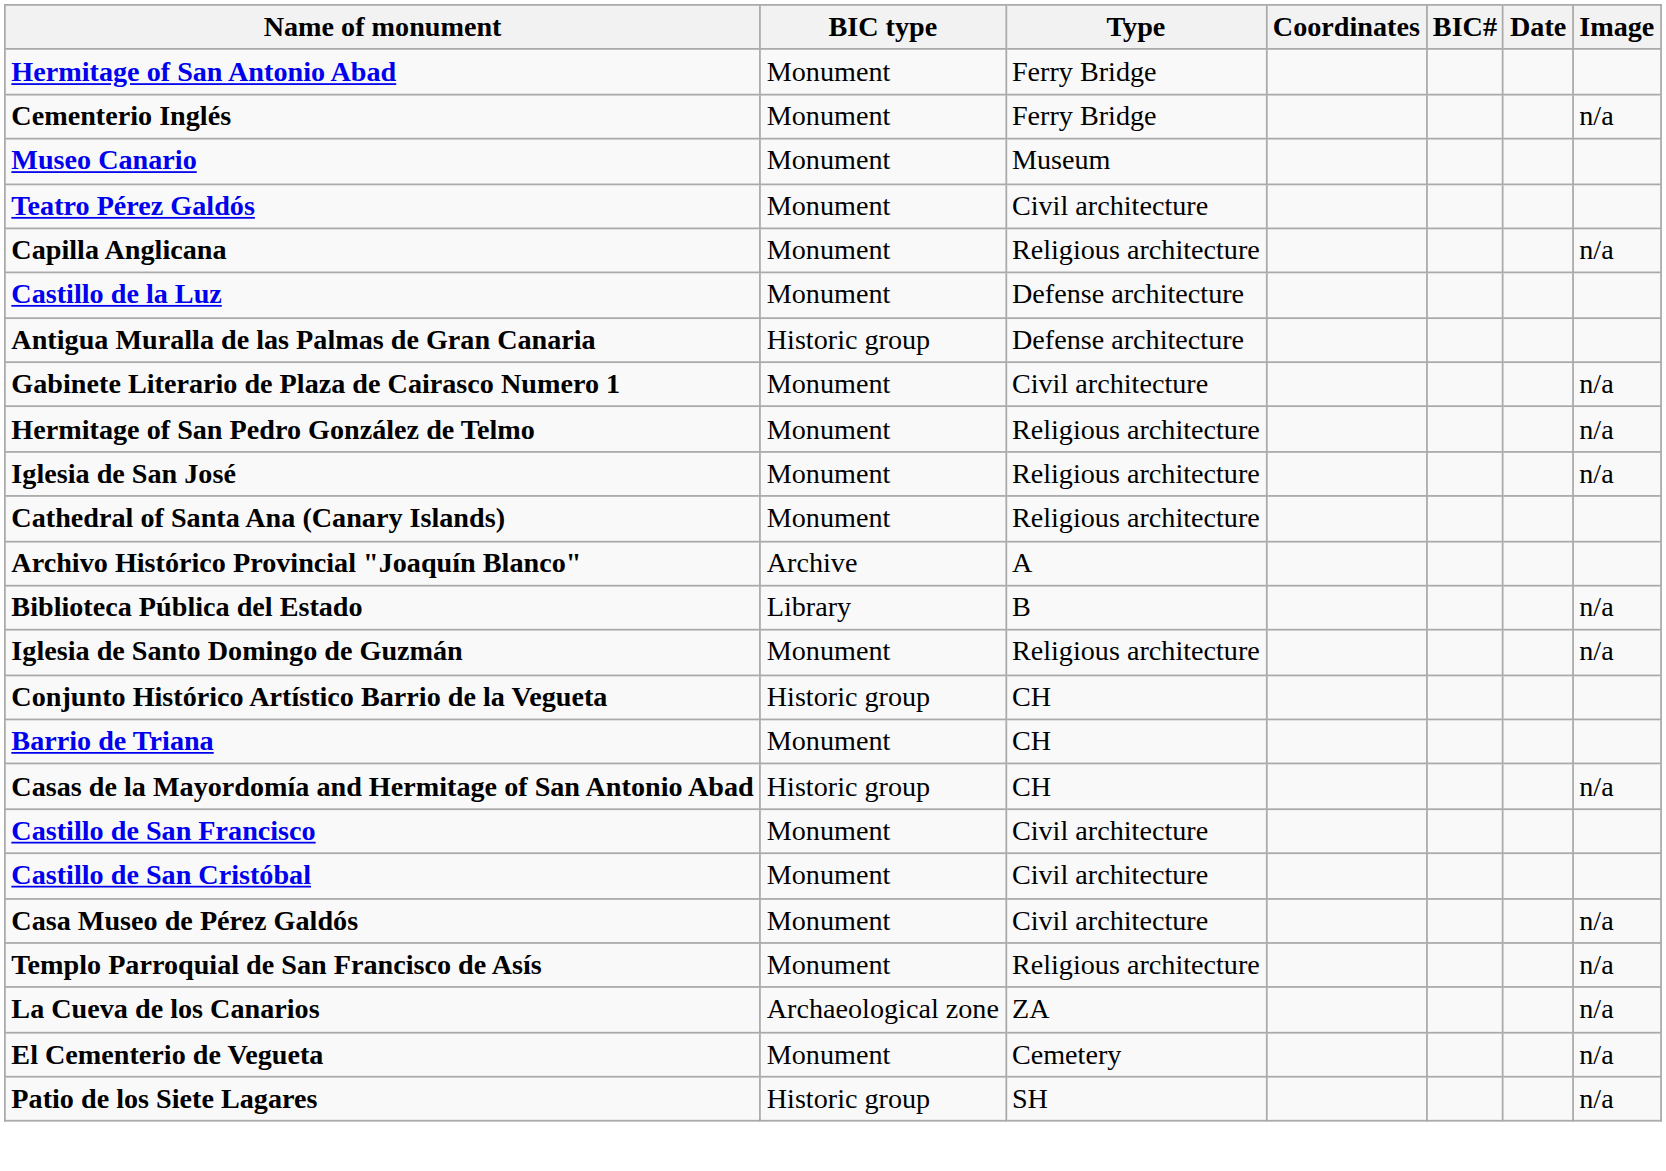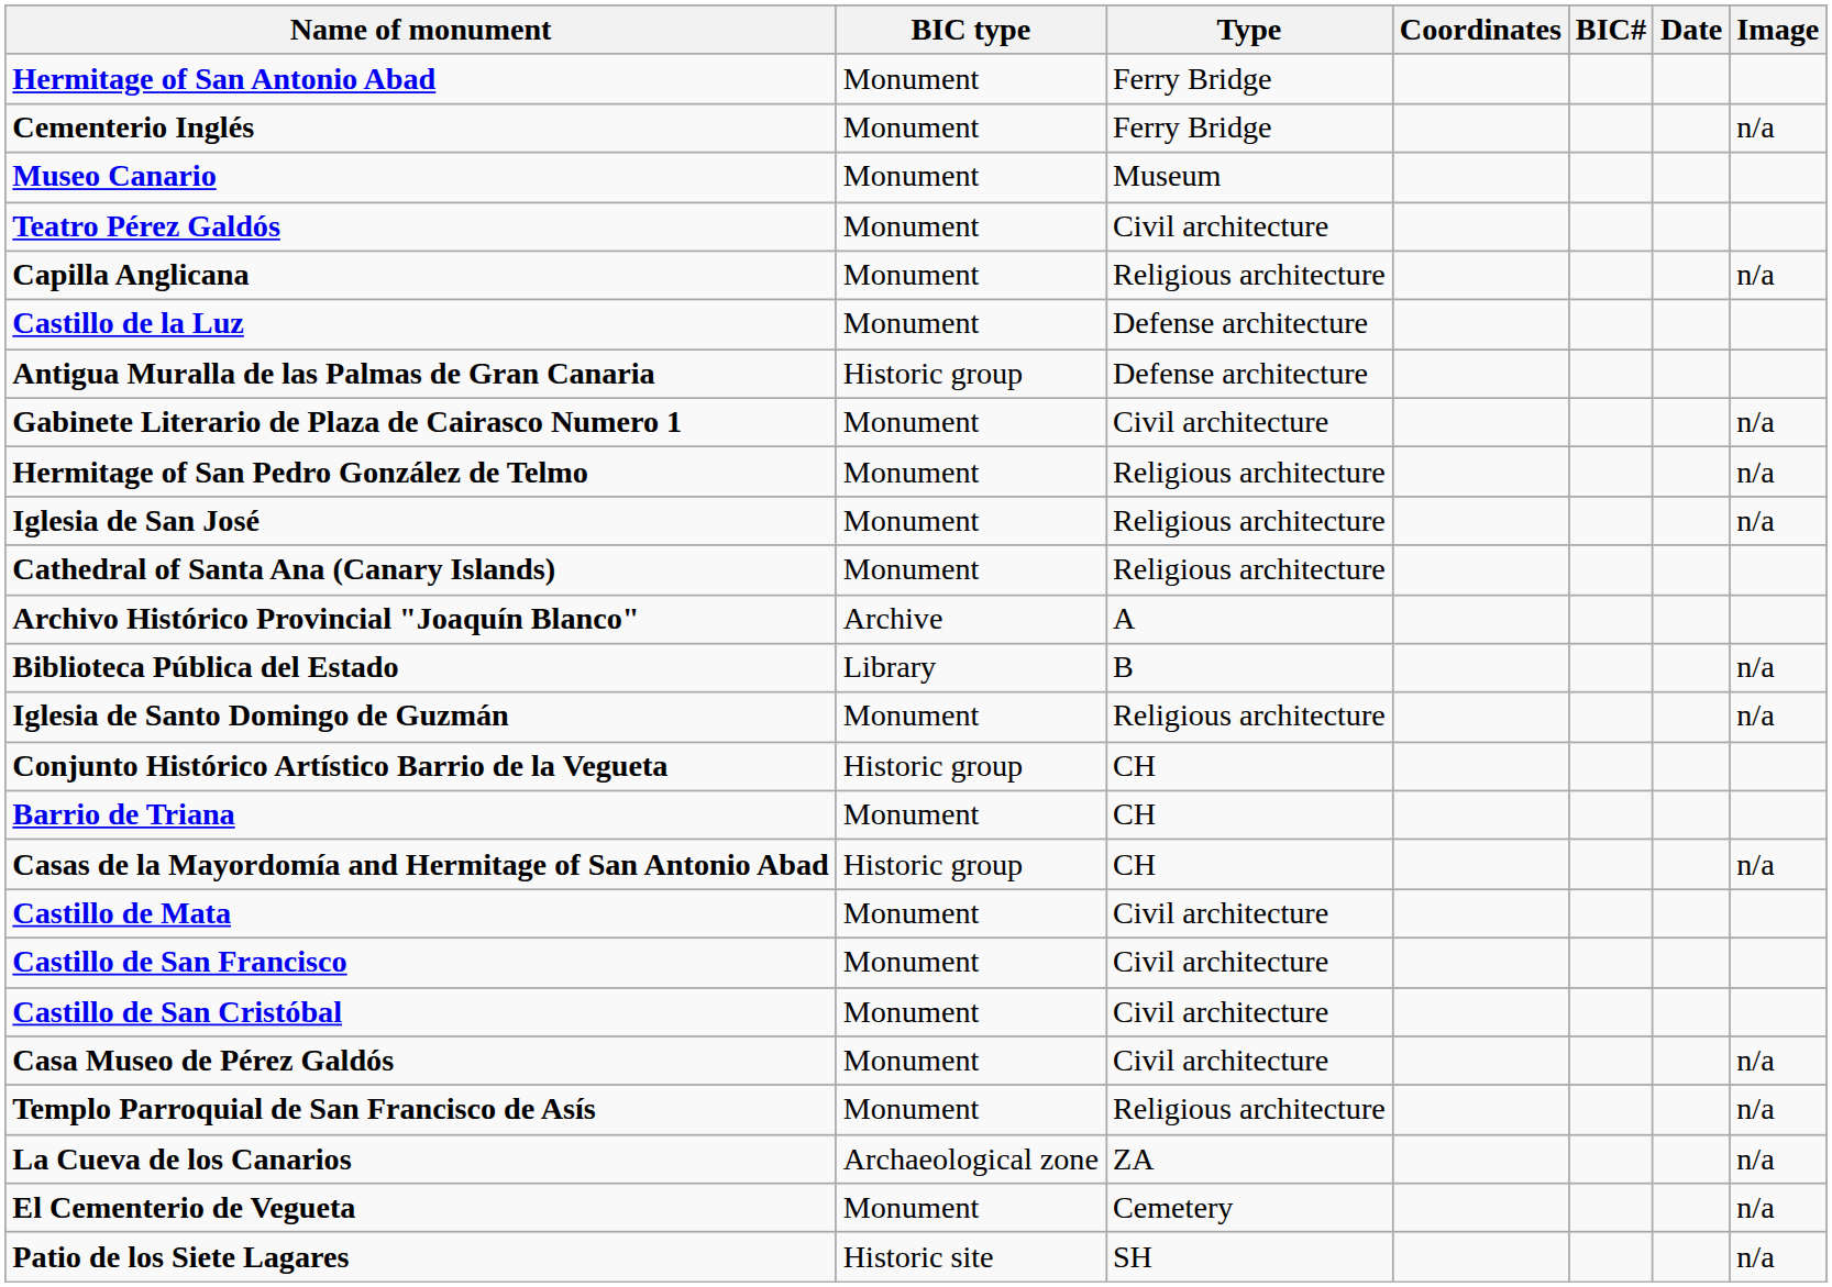+ row: Castillo de Mata | Monument | Civil architecture
Patio de los Siete Lagares | BIC type: Historic group -> Historic site
